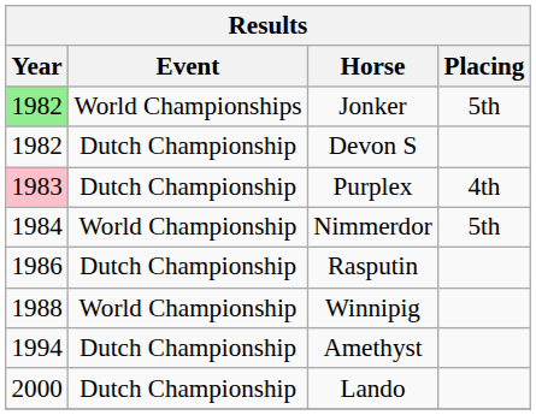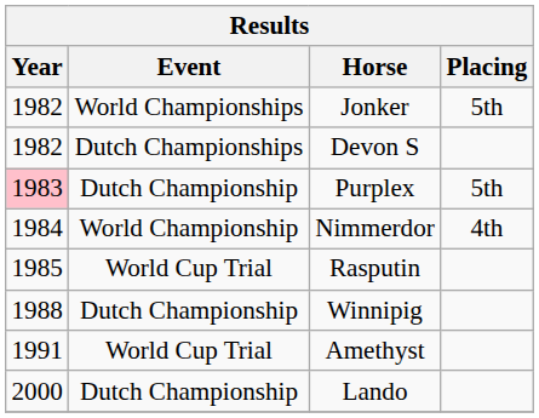Jonker | Year: lightgreen background -> no background
Devon S | Event: Dutch Championship -> Dutch Championships
Purplex | Placing: 4th -> 5th
Nimmerdor | Placing: 5th -> 4th
Rasputin | Year: 1986 -> 1985
Rasputin | Event: Dutch Championship -> World Cup Trial
Winnipig | Event: World Championship -> Dutch Championship
Amethyst | Year: 1994 -> 1991
Amethyst | Event: Dutch Championship -> World Cup Trial
